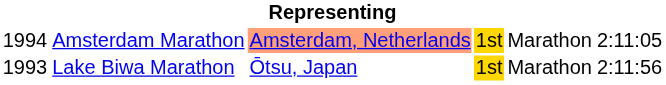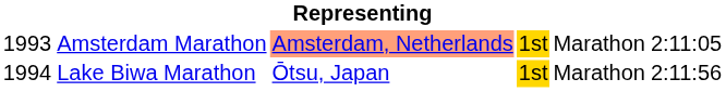Amsterdam Marathon | column 1: 1994 -> 1993
Lake Biwa Marathon | column 1: 1993 -> 1994
